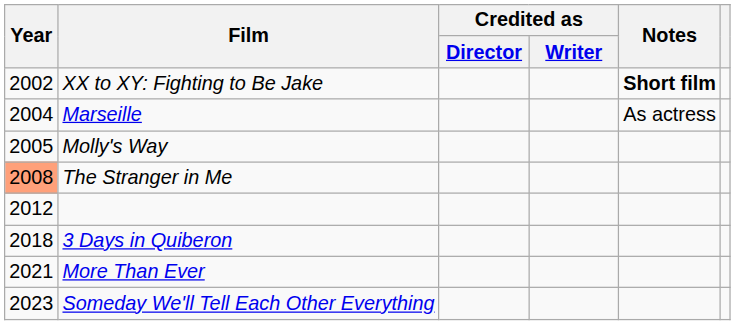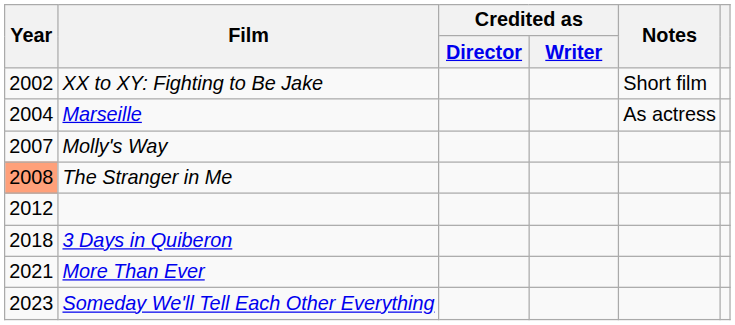XX to XY: Fighting to Be Jake | Notes: bold -> normal
Molly's Way | Year: 2005 -> 2007
